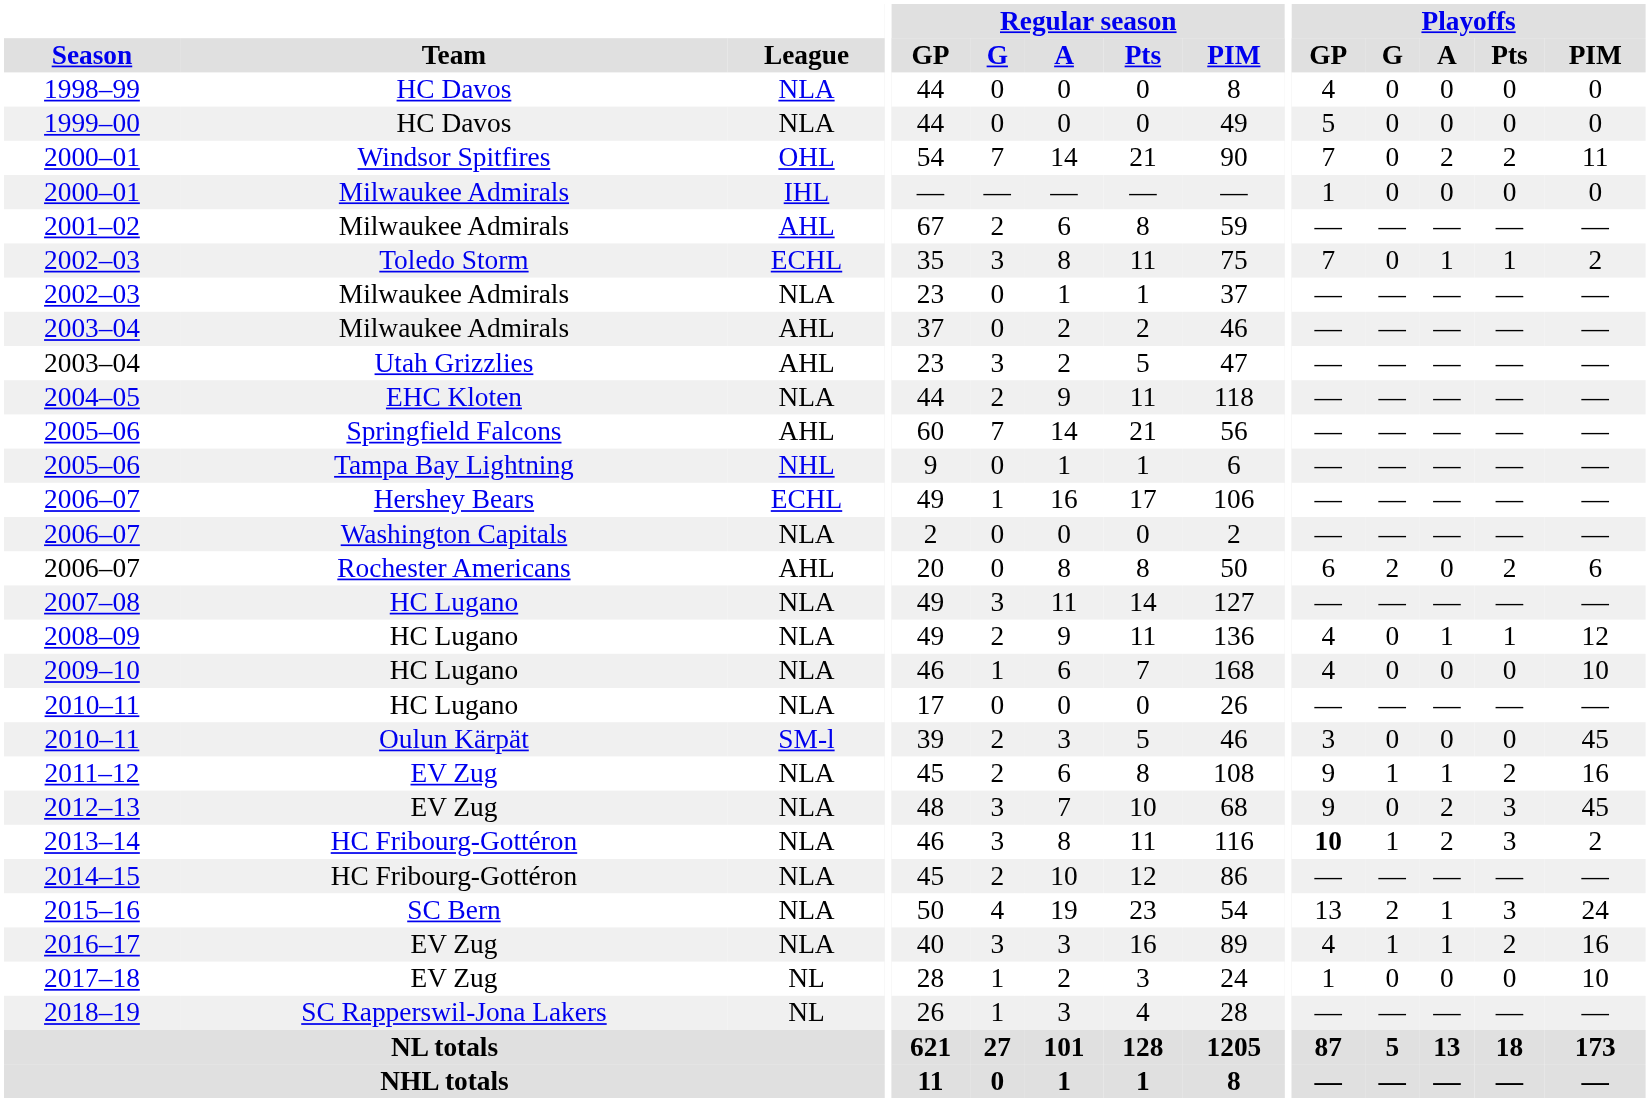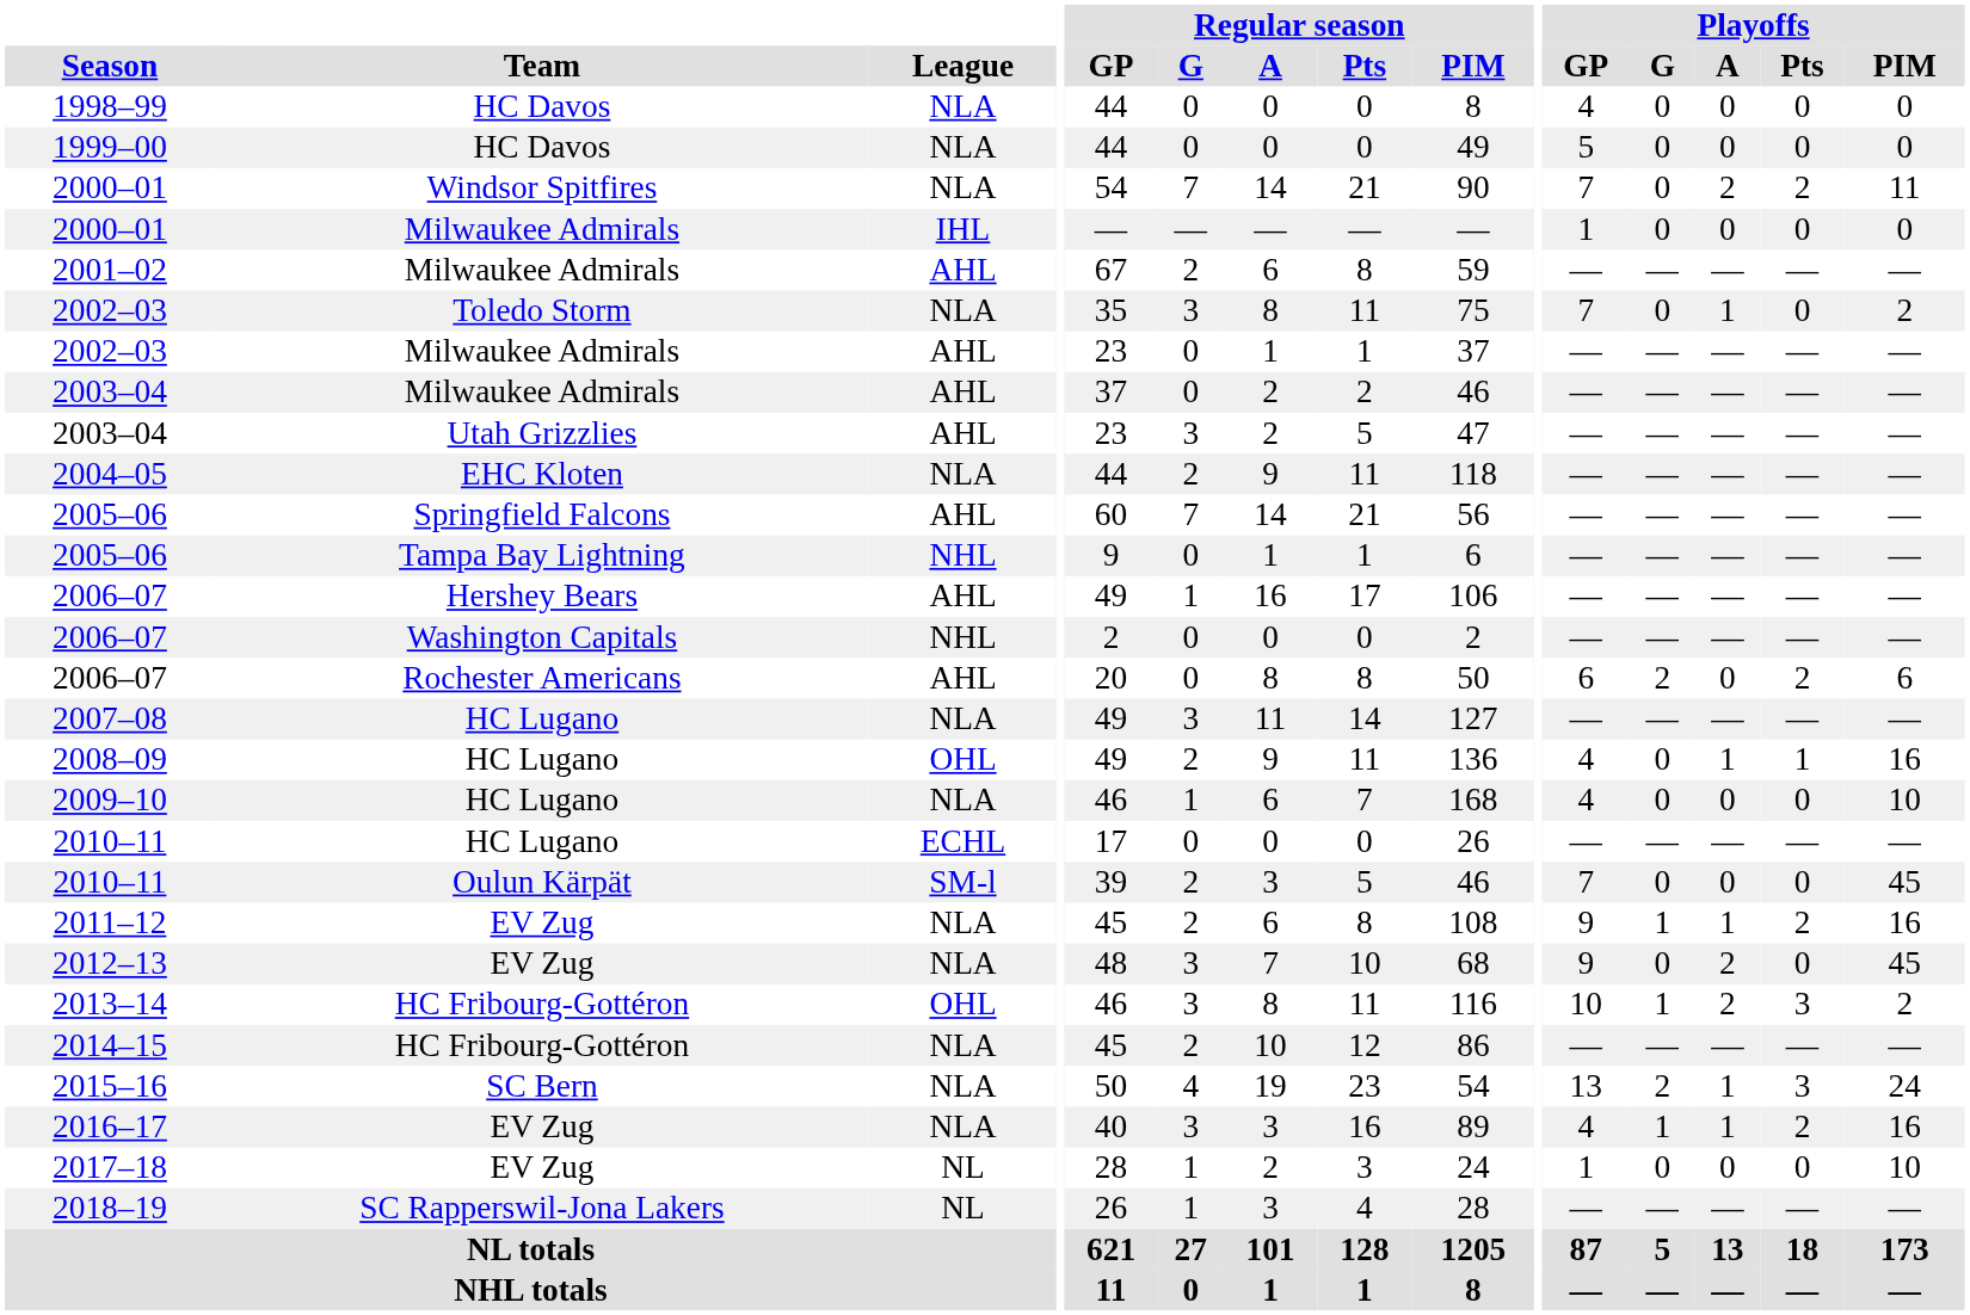2000–01 / Windsor Spitfires | League: OHL -> NLA
2002–03 / Toledo Storm | League: ECHL -> NLA
2002–03 / Toledo Storm | Playoffs / Pts: 1 -> 0
2002–03 / Milwaukee Admirals | League: NLA -> AHL
2006–07 / Hershey Bears | League: ECHL -> AHL
2006–07 / Washington Capitals | League: NLA -> NHL
2008–09 | League: NLA -> OHL
2008–09 | Playoffs / PIM: 12 -> 16
2010–11 / HC Lugano | League: NLA -> ECHL
2010–11 / Oulun Kärpät | Playoffs / GP: 3 -> 7
2012–13 | Playoffs / Pts: 3 -> 0
2013–14 | League: NLA -> OHL
2013–14 | Playoffs / GP: bold -> normal
